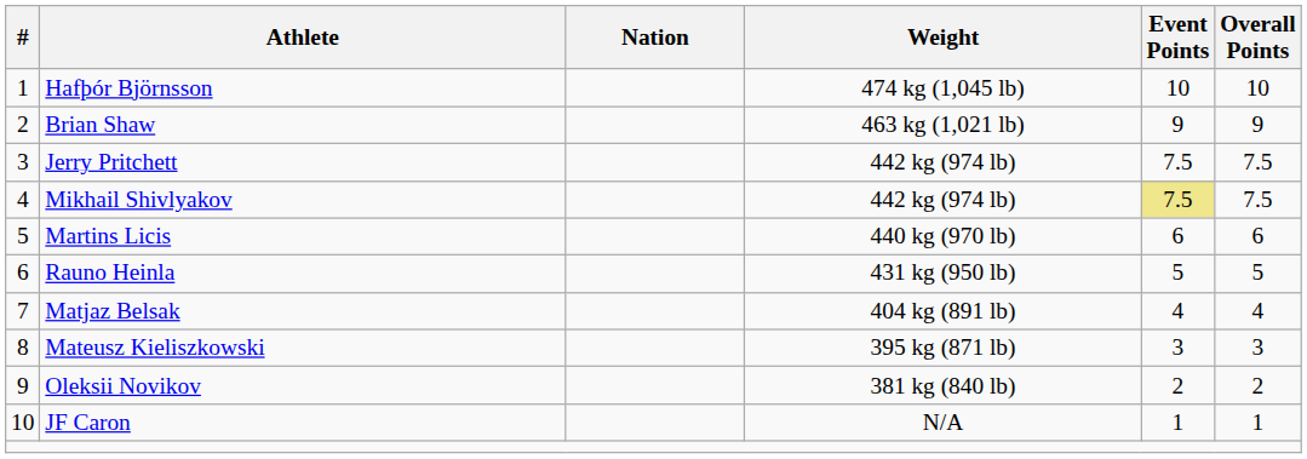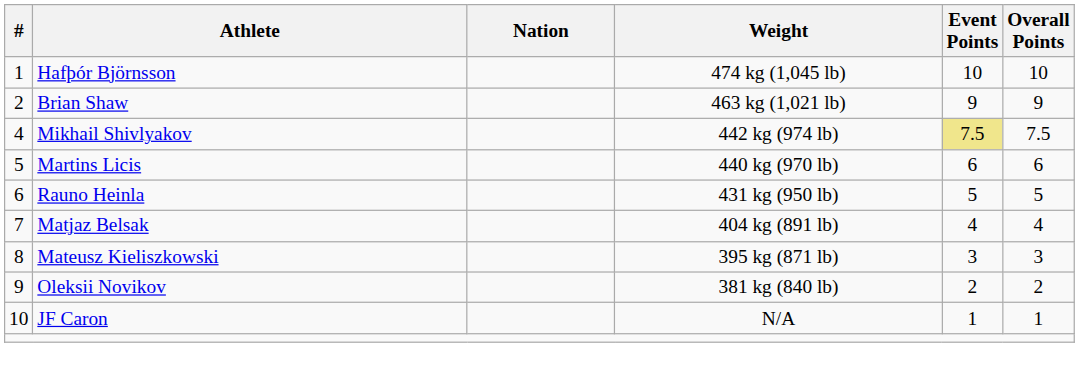- row: 3 | Jerry Pritchett | 442 kg (974 lb) | 7.5 | 7.5
